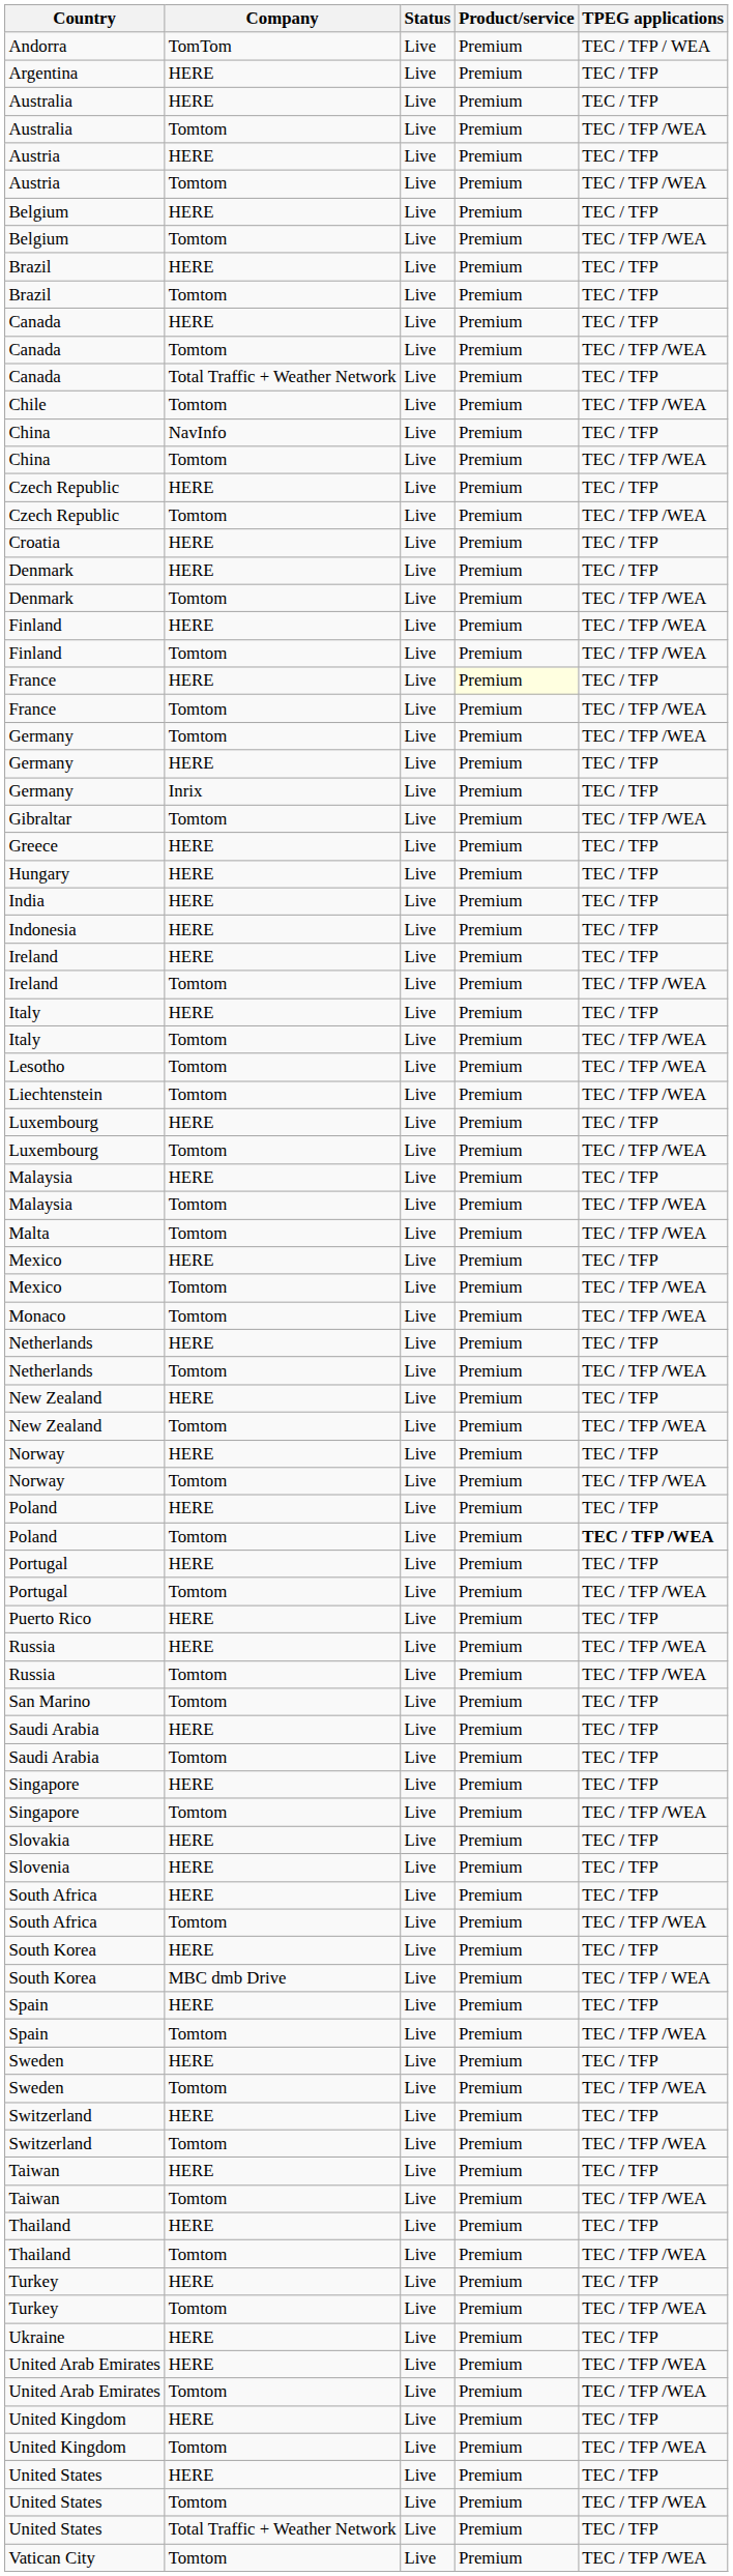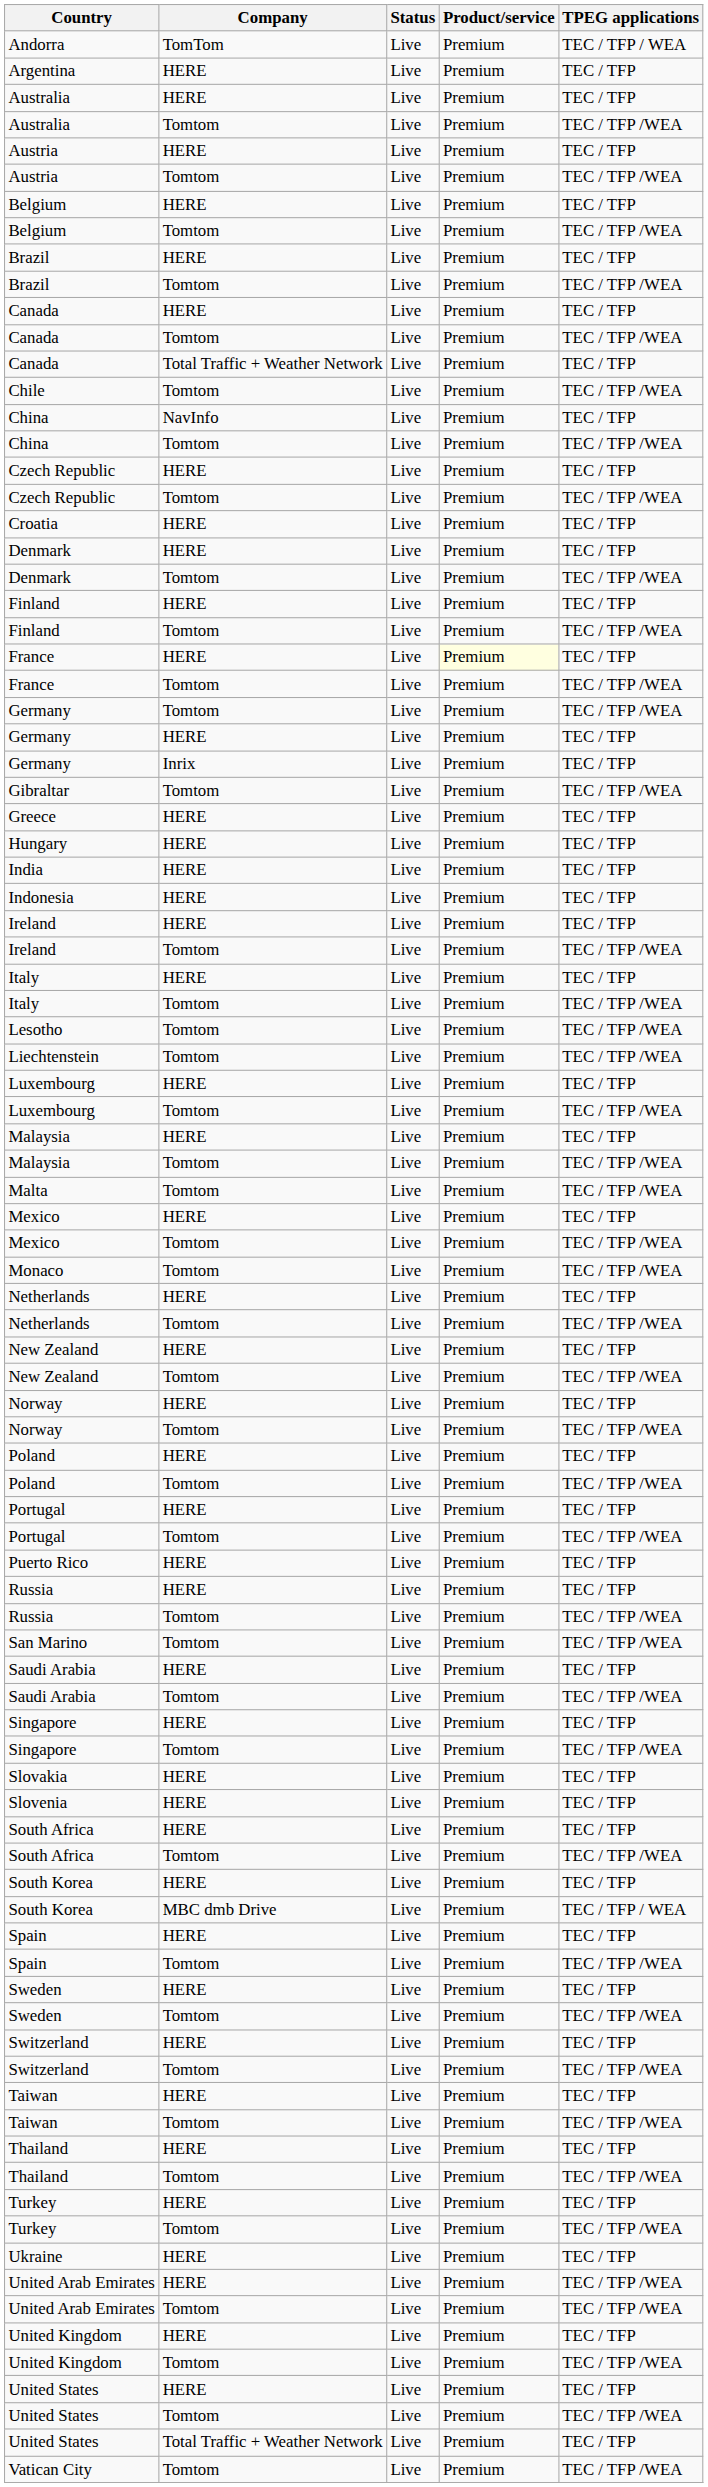Brazil / Tomtom | TPEG applications: TEC / TFP -> TEC / TFP /WEA
Finland / HERE | TPEG applications: TEC / TFP /WEA -> TEC / TFP
Poland / Tomtom | TPEG applications: bold -> normal
Russia / HERE | TPEG applications: TEC / TFP /WEA -> TEC / TFP
San Marino | TPEG applications: TEC / TFP -> TEC / TFP /WEA
Saudi Arabia / Tomtom | TPEG applications: TEC / TFP -> TEC / TFP /WEA
